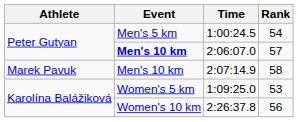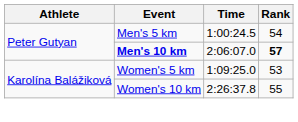2:06:07.0 | Rank: normal -> bold
- row: Marek Pavuk | Men's 10 km | 2:07:14.9 | 58
2:26:37.8 | Rank: 56 -> 55
